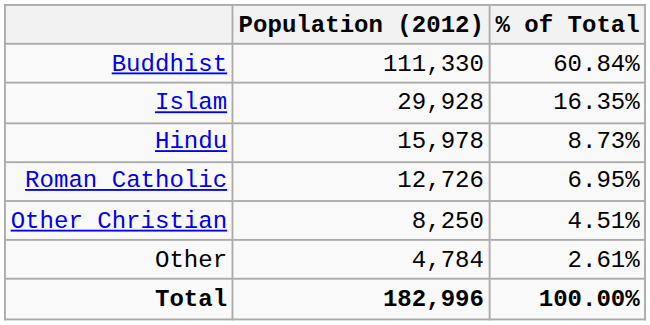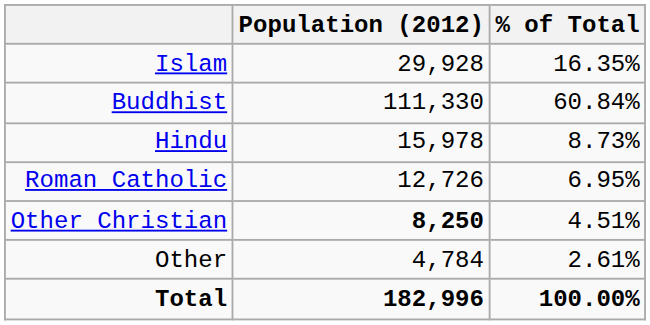rows swapped: Buddhist <-> Islam
Other Christian | Population (2012): normal -> bold
